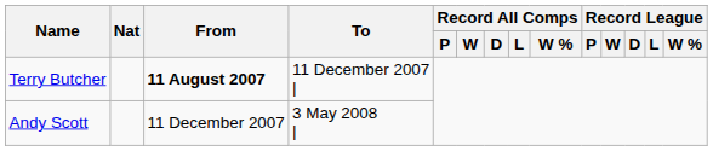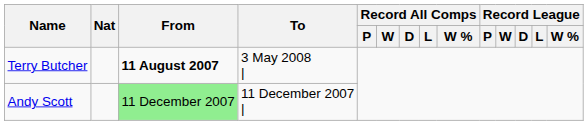Terry Butcher | To: 11 December 2007 | -> 3 May 2008 |
Andy Scott | From: no background -> lightgreen background
Andy Scott | To: 3 May 2008 | -> 11 December 2007 |
